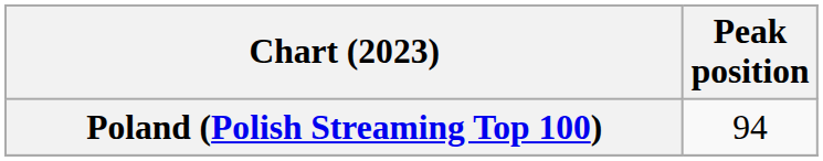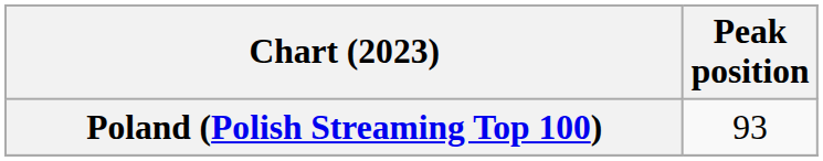Poland (Polish Streaming Top 100) | Peak position: 94 -> 93
